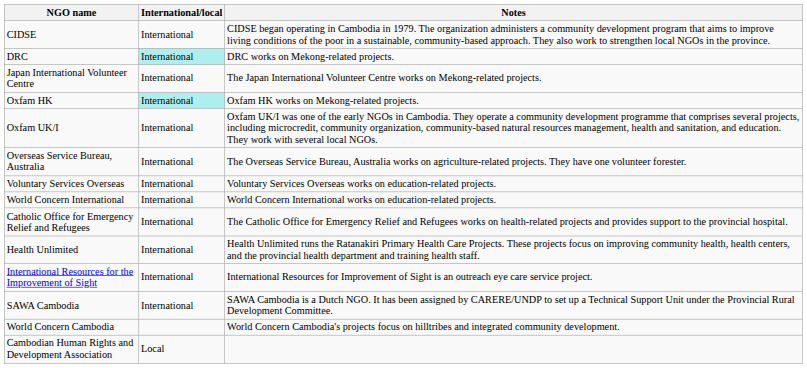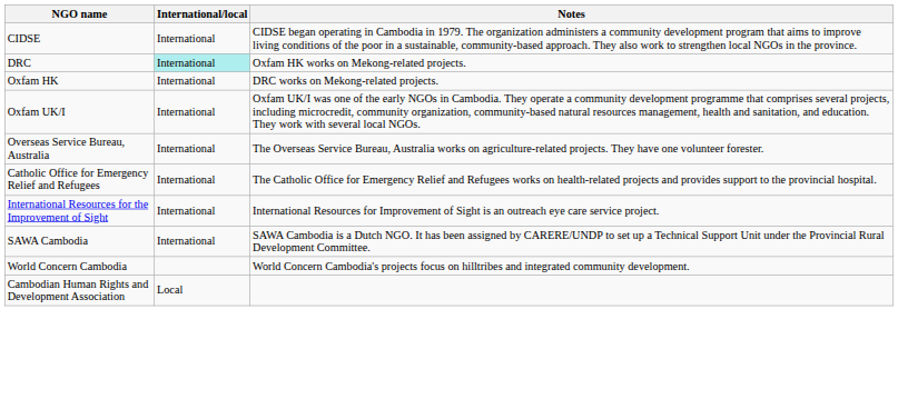DRC | Notes: DRC works on Mekong-related projects. -> Oxfam HK works on Mekong-related projects.
- row: Japan International Volunteer Centre | International | The Japan International Volunteer Centre works on Mekong-related projects.
Oxfam HK | International/local: paleturquoise background -> no background
Oxfam HK | Notes: Oxfam HK works on Mekong-related projects. -> DRC works on Mekong-related projects.
- row: Voluntary Services Overseas | International | Voluntary Services Overseas works on education-related projects.
- row: World Concern International | International | World Concern International works on education-related projects.
- row: Health Unlimited | International | Health Unlimited runs the Ratanakiri Primary Health Care Projects. These projects focus on improving community health, health centers, and the provincial health department and training health staff.
